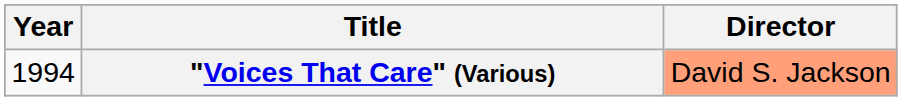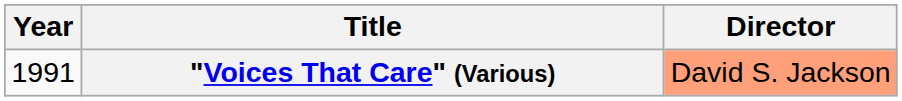"Voices That Care" (Various) | Year: 1994 -> 1991
